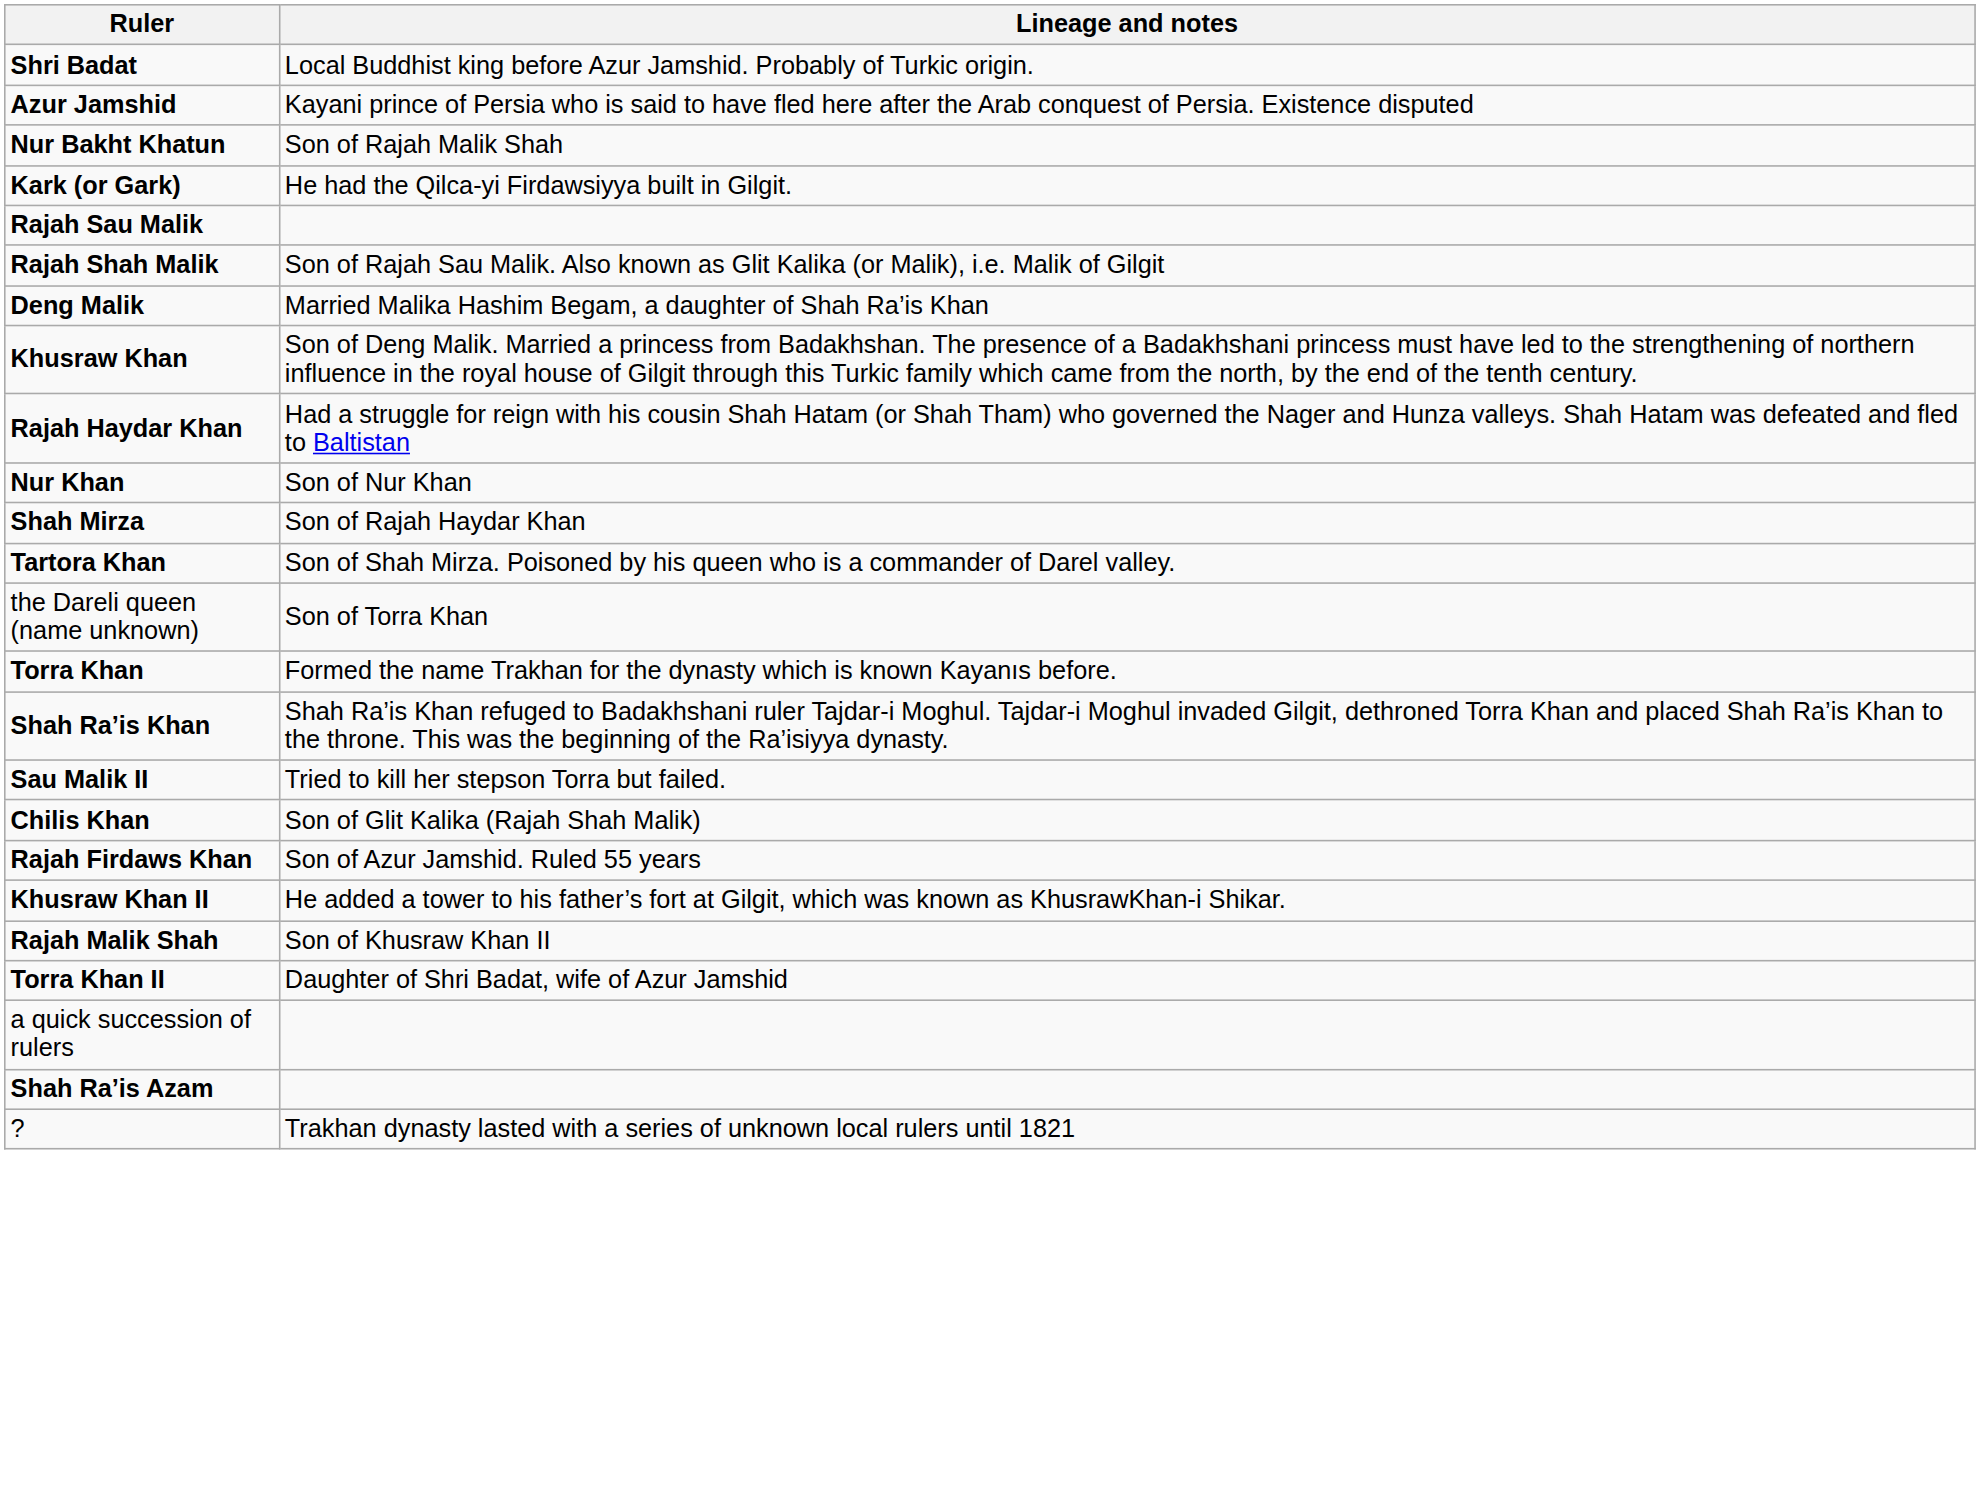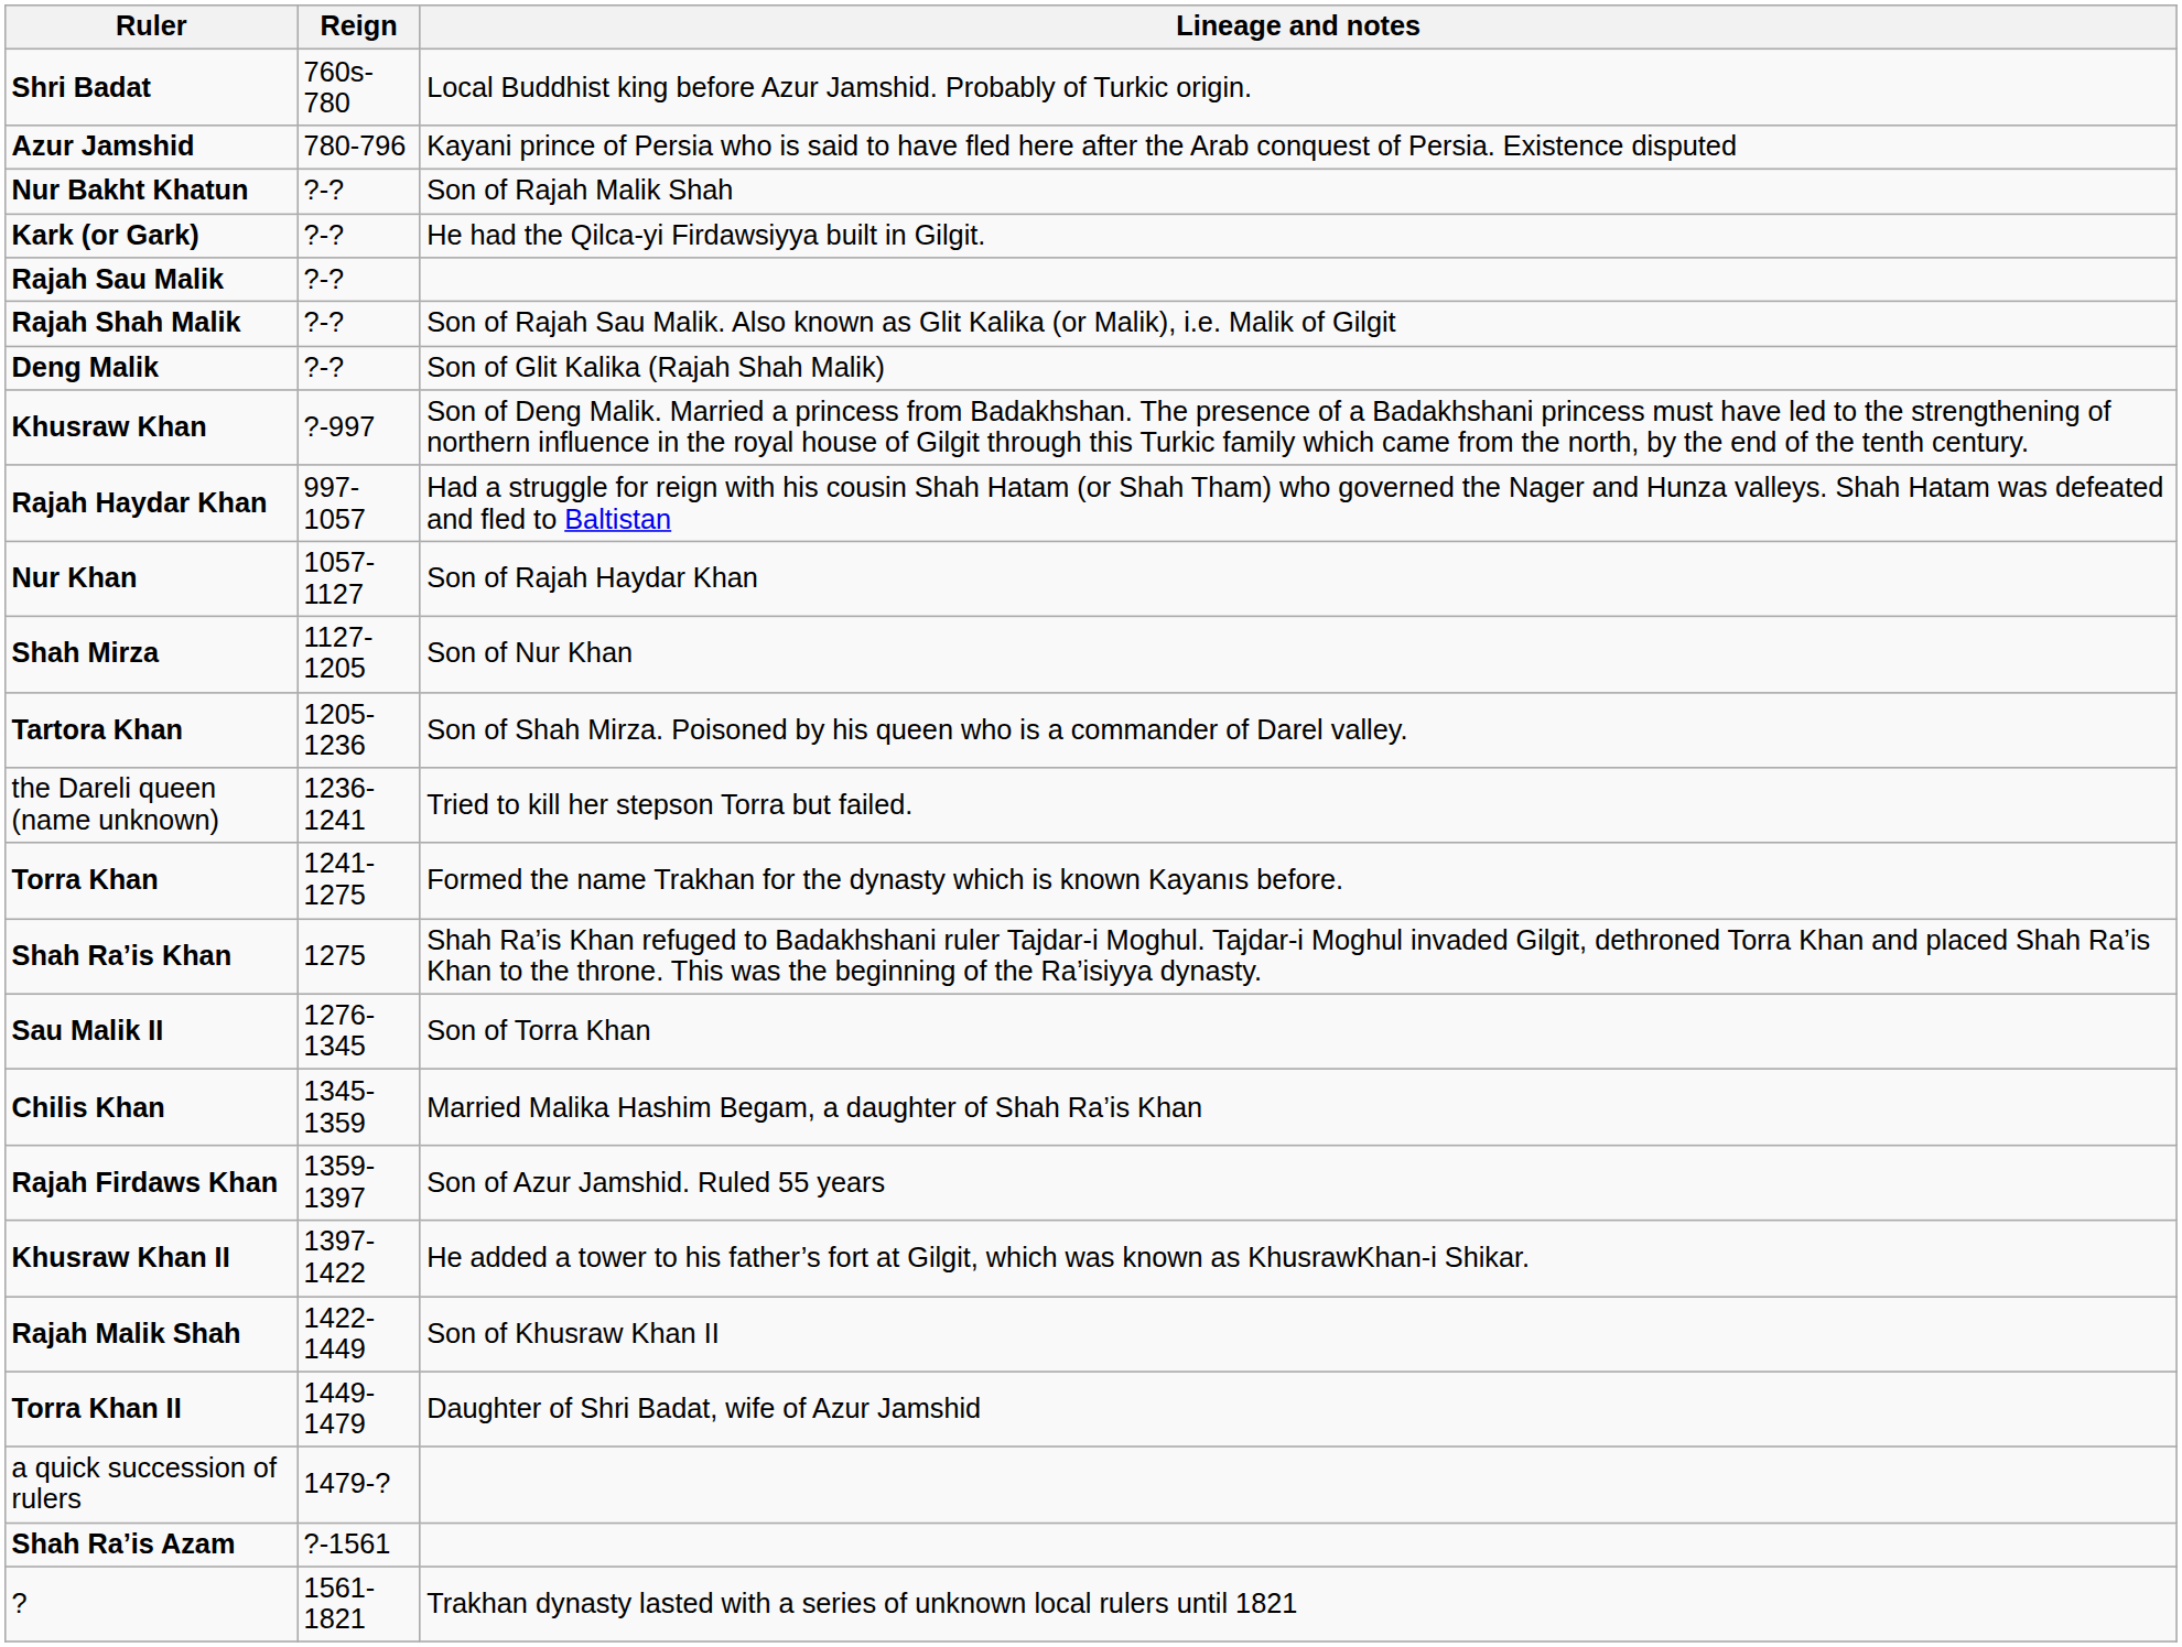+ column: Reign | 760s-780 | 780-796 | ?-? | ?-? | ?-? | ?-? | ?-? | ?-997 | 997-1057 | 1057-1127 | 1127-1205 | 1205-1236 | 1236-1241 | 1241-1275 | 1275 | 1276-1345 | 1345-1359 | 1359-1397 | 1397-1422 | 1422-1449 | 1449-1479 | 1479-? | ?-1561 | 1561-1821
Deng Malik | Lineage and notes: Married Malika Hashim Begam, a daughter of Shah Ra’is Khan -> Son of Glit Kalika (Rajah Shah Malik)
Nur Khan | Lineage and notes: Son of Nur Khan -> Son of Rajah Haydar Khan
Shah Mirza | Lineage and notes: Son of Rajah Haydar Khan -> Son of Nur Khan
the Dareli queen (name unknown) | Lineage and notes: Son of Torra Khan -> Tried to kill her stepson Torra but failed.
Sau Malik II | Lineage and notes: Tried to kill her stepson Torra but failed. -> Son of Torra Khan
Chilis Khan | Lineage and notes: Son of Glit Kalika (Rajah Shah Malik) -> Married Malika Hashim Begam, a daughter of Shah Ra’is Khan
